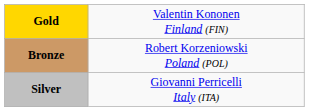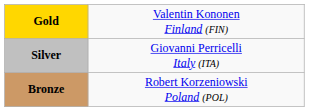rows swapped: Silver <-> Bronze
